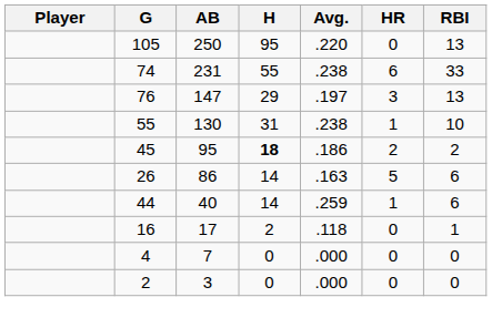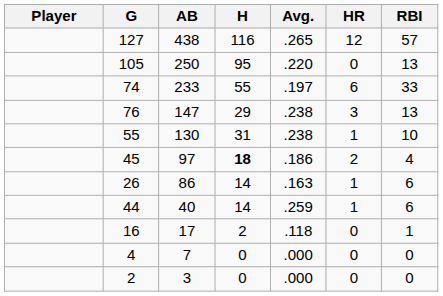+ row: 127 | 438 | 116 | .265 | 12 | 57
74 | AB: 231 -> 233
74 | Avg.: .238 -> .197
76 | Avg.: .197 -> .238
45 | AB: 95 -> 97
45 | RBI: 2 -> 4
26 | HR: 5 -> 1
